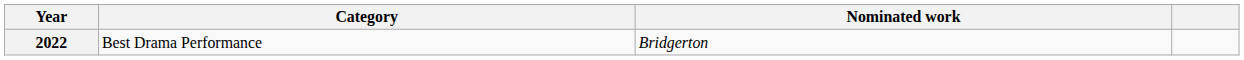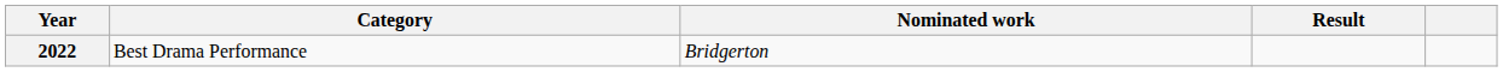+ column: Result
